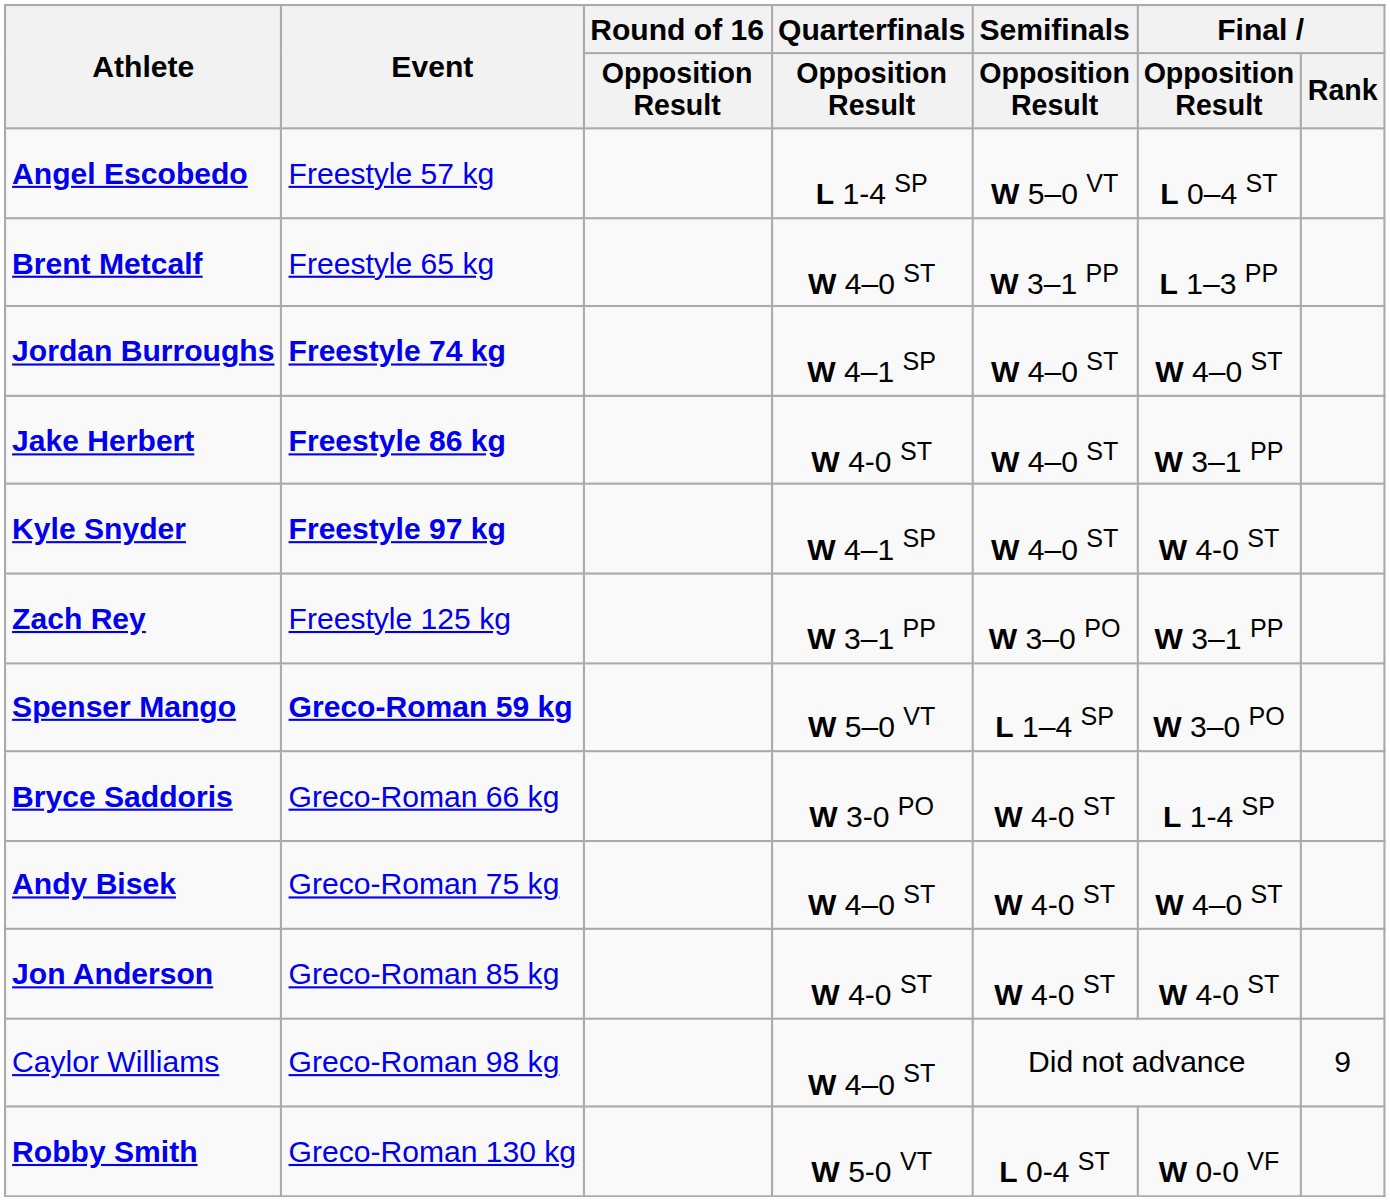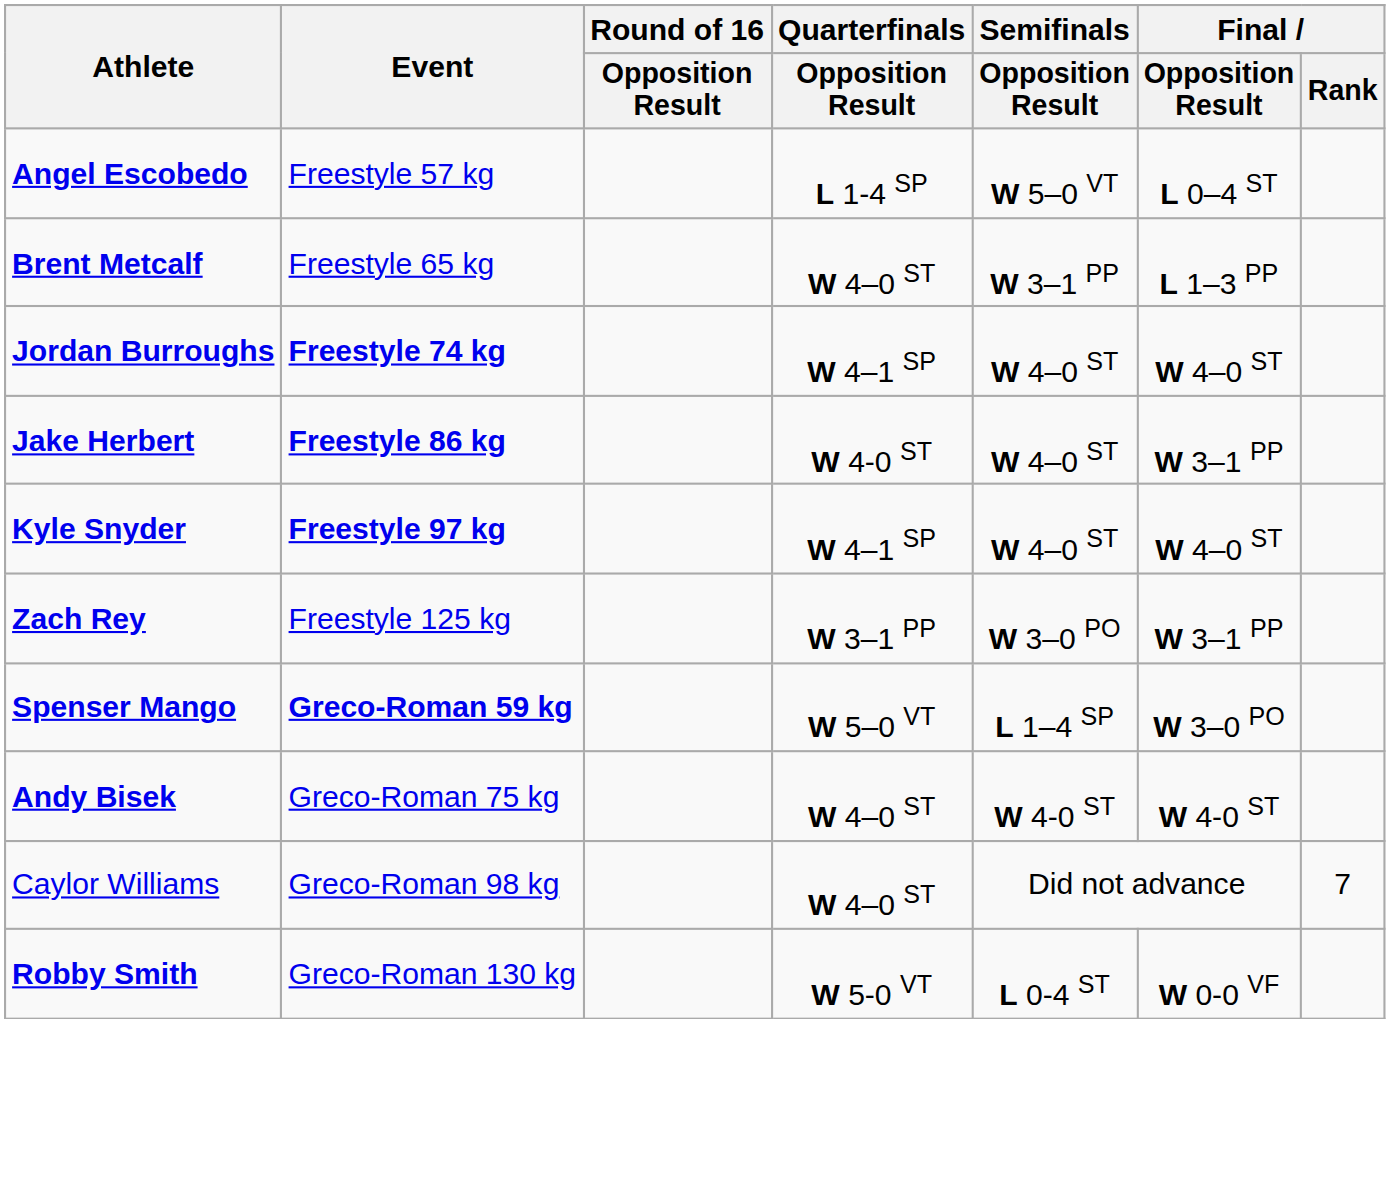Kyle Snyder | Final / Opposition Result: W 4-0 ST -> W 4–0 ST
- row: Bryce Saddoris | Greco-Roman 66 kg | W 3-0 PO | W 4-0 ST | L 1-4 SP
Andy Bisek | Final / Opposition Result: W 4–0 ST -> W 4-0 ST
- row: Jon Anderson | Greco-Roman 85 kg | W 4-0 ST | W 4-0 ST | W 4-0 ST
Caylor Williams | Final / Rank: 9 -> 7
